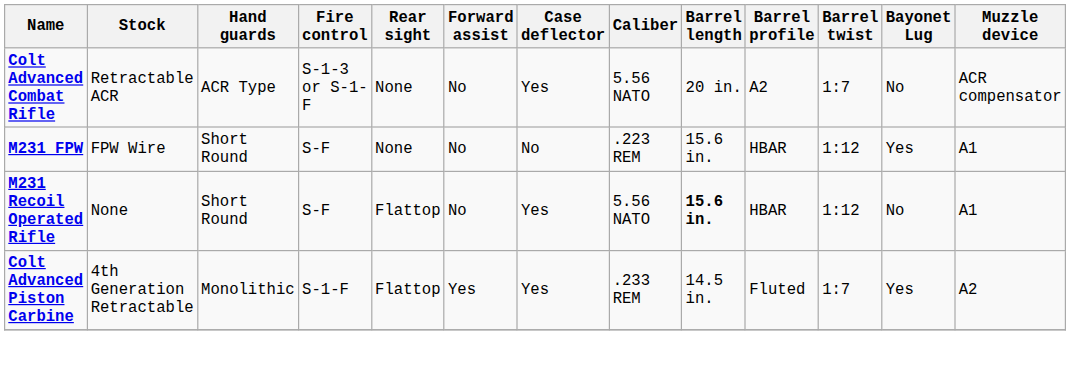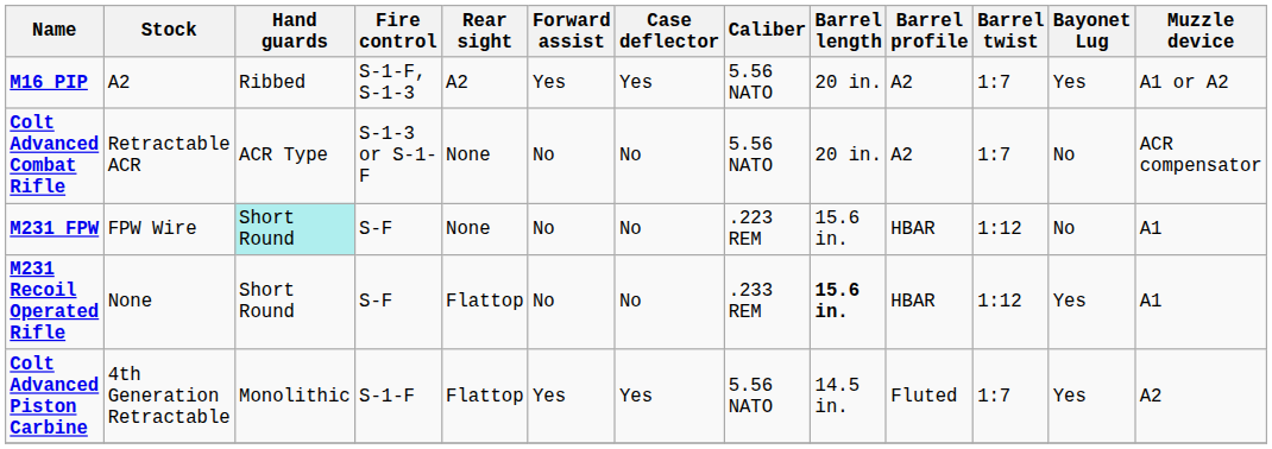+ row: M16 PIP | A2 | Ribbed | S-1-F, S-1-3 | A2 | Yes | Yes | 5.56 NATO | 20 in. | A2 | 1:7 | Yes | A1 or A2
Colt Advanced Combat Rifle | Case deflector: Yes -> No
M231 FPW | Hand guards: no background -> paleturquoise background
M231 FPW | Bayonet Lug: Yes -> No
M231 Recoil Operated Rifle | Case deflector: Yes -> No
M231 Recoil Operated Rifle | Caliber: 5.56 NATO -> .233 REM
M231 Recoil Operated Rifle | Bayonet Lug: No -> Yes
Colt Advanced Piston Carbine | Caliber: .233 REM -> 5.56 NATO
